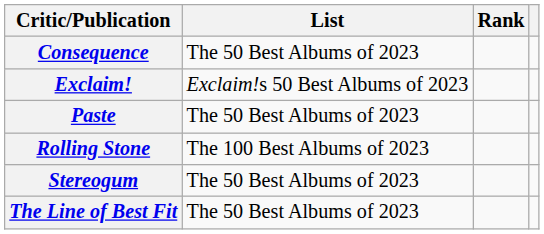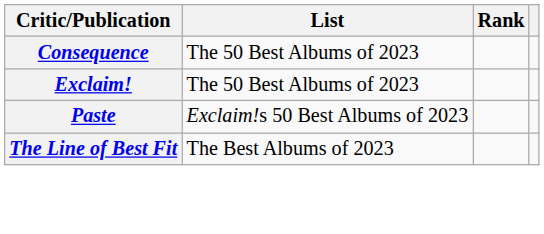Exclaim! | List: Exclaim!s 50 Best Albums of 2023 -> The 50 Best Albums of 2023
Paste | List: The 50 Best Albums of 2023 -> Exclaim!s 50 Best Albums of 2023
- row: Rolling Stone | The 100 Best Albums of 2023
- row: Stereogum | The 50 Best Albums of 2023
The Line of Best Fit | List: The 50 Best Albums of 2023 -> The Best Albums of 2023
